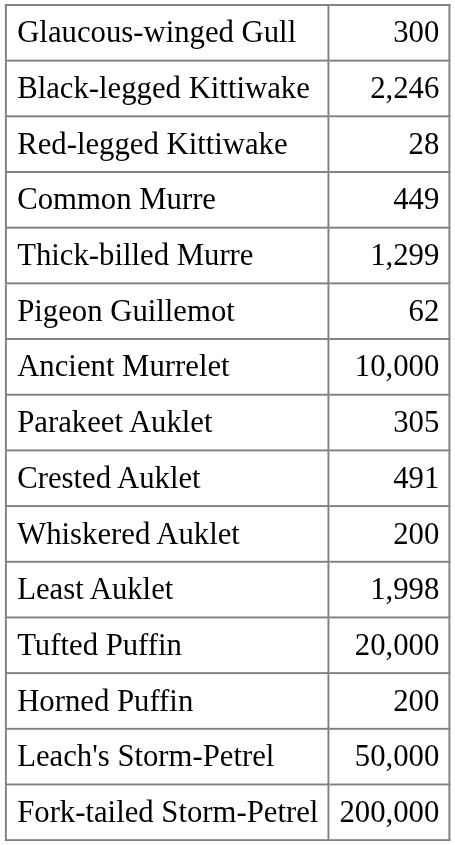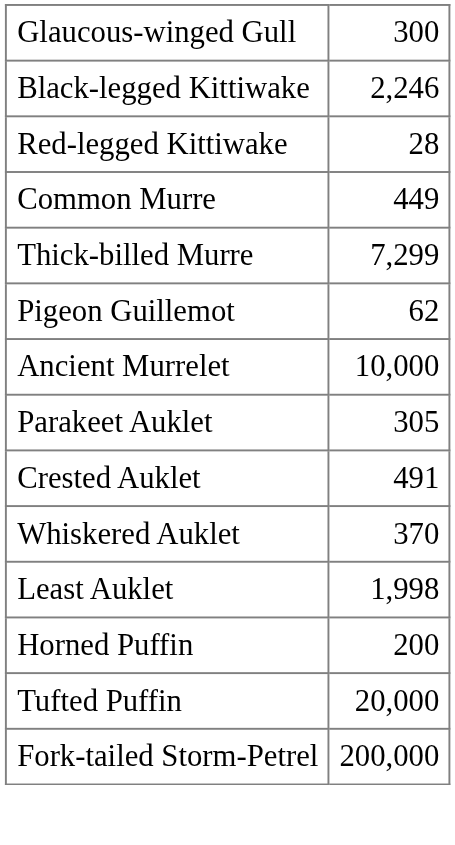Thick-billed Murre | column 2: 1,299 -> 7,299
Whiskered Auklet | column 2: 200 -> 370
rows swapped: Horned Puffin <-> Tufted Puffin
- row: Leach's Storm-Petrel | 50,000
